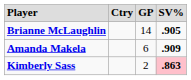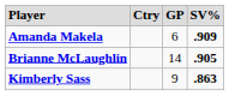rows swapped: Amanda Makela <-> Brianne McLaughlin
Kimberly Sass | column 3: 2 -> 9
Kimberly Sass | column 4: pink background -> no background
